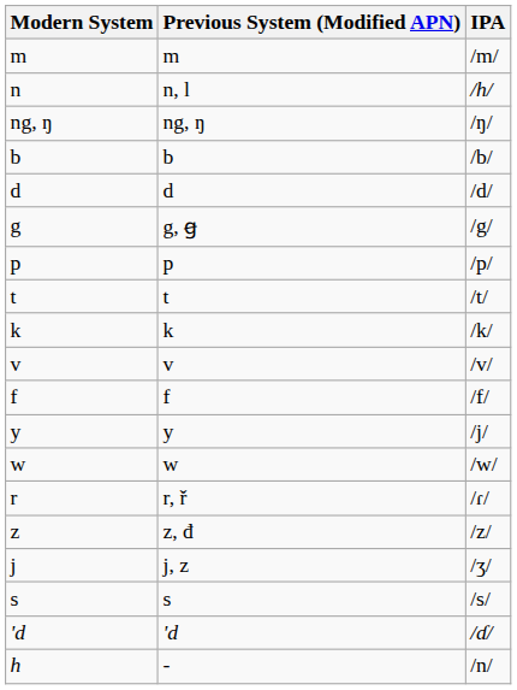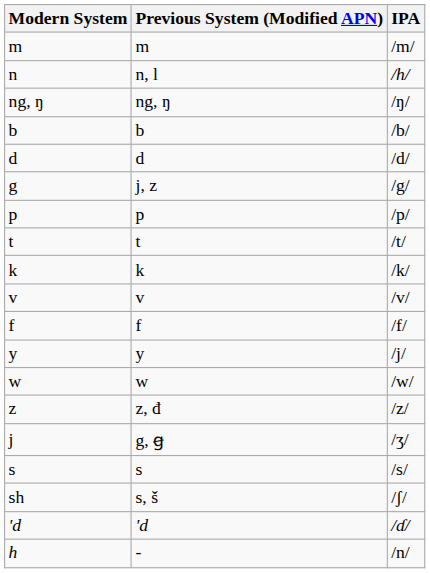g | Previous System (Modified APN): g, ꞡ -> j, z
- row: r | r, ř | /ɾ/
j | Previous System (Modified APN): j, z -> g, ꞡ
+ row: sh | s, š | /ʃ/
